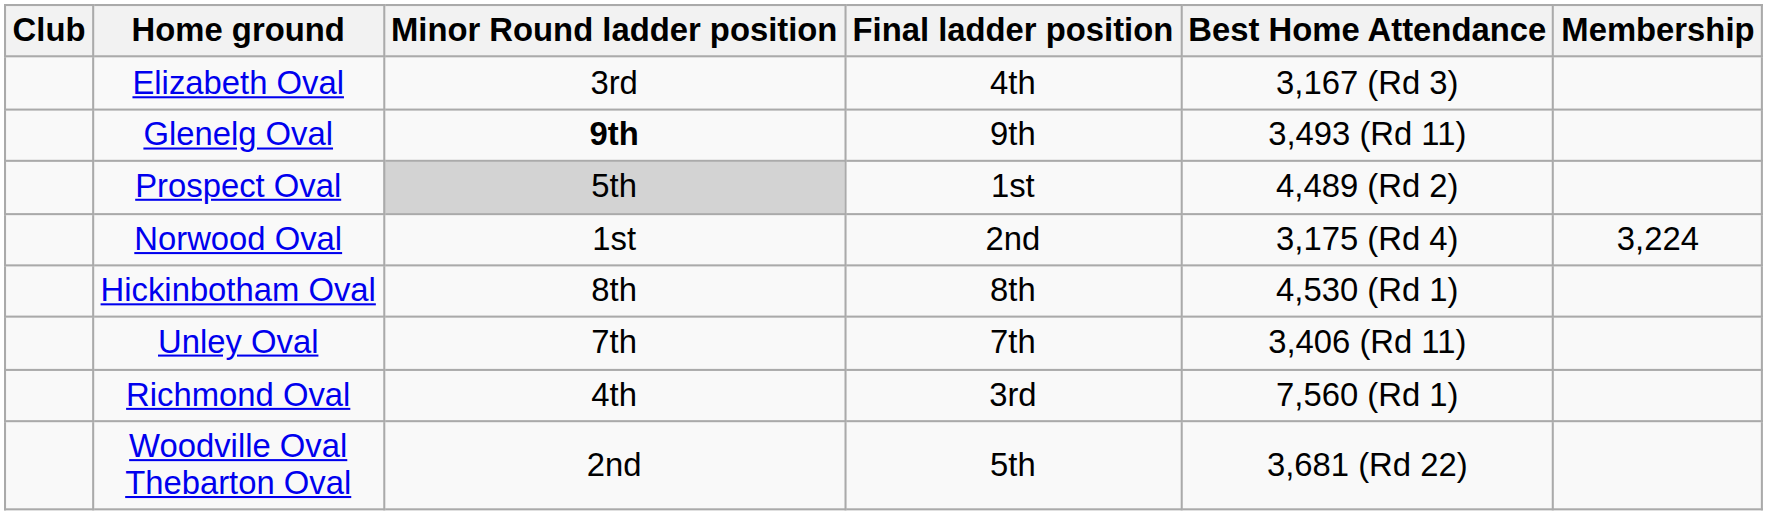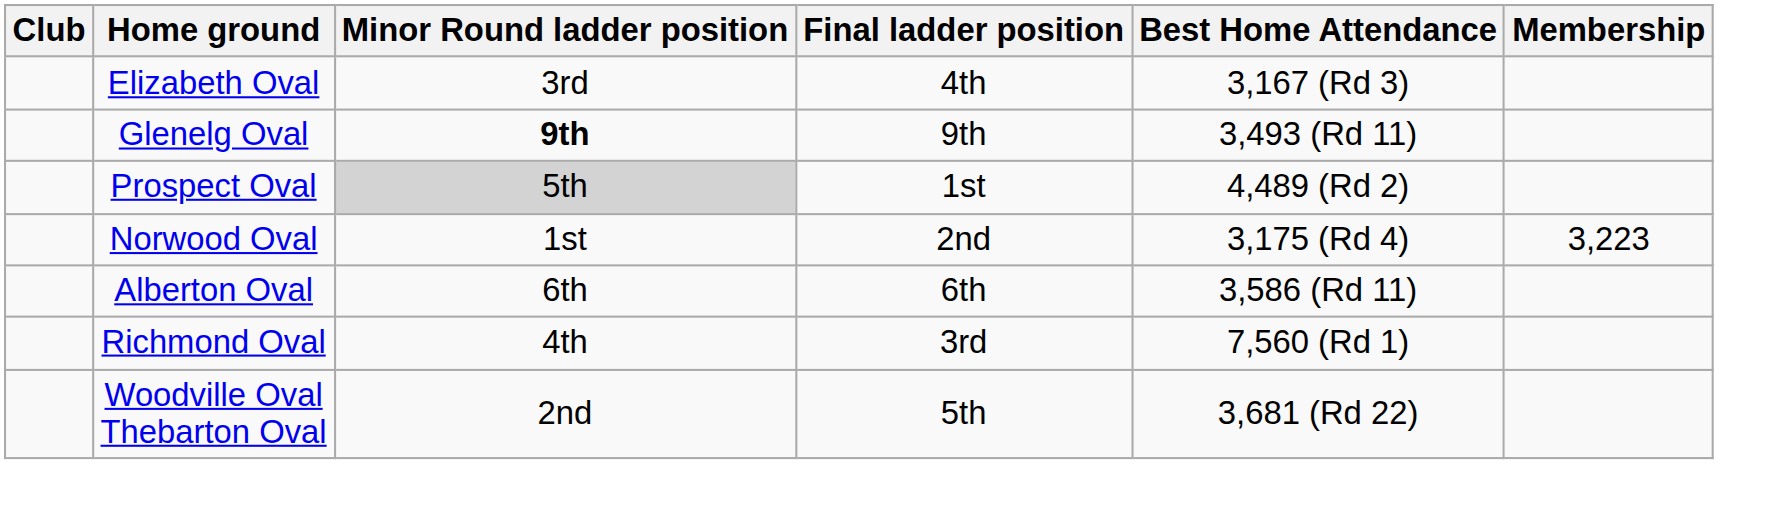Norwood Oval | Membership: 3,224 -> 3,223
+ row: Alberton Oval | 6th | 6th | 3,586 (Rd 11)
- row: Hickinbotham Oval | 8th | 8th | 4,530 (Rd 1)
- row: Unley Oval | 7th | 7th | 3,406 (Rd 11)
